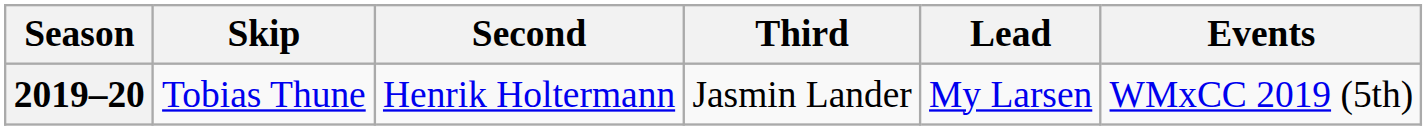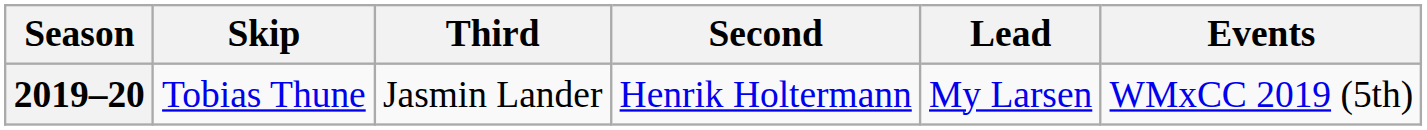columns swapped: Third <-> Second
